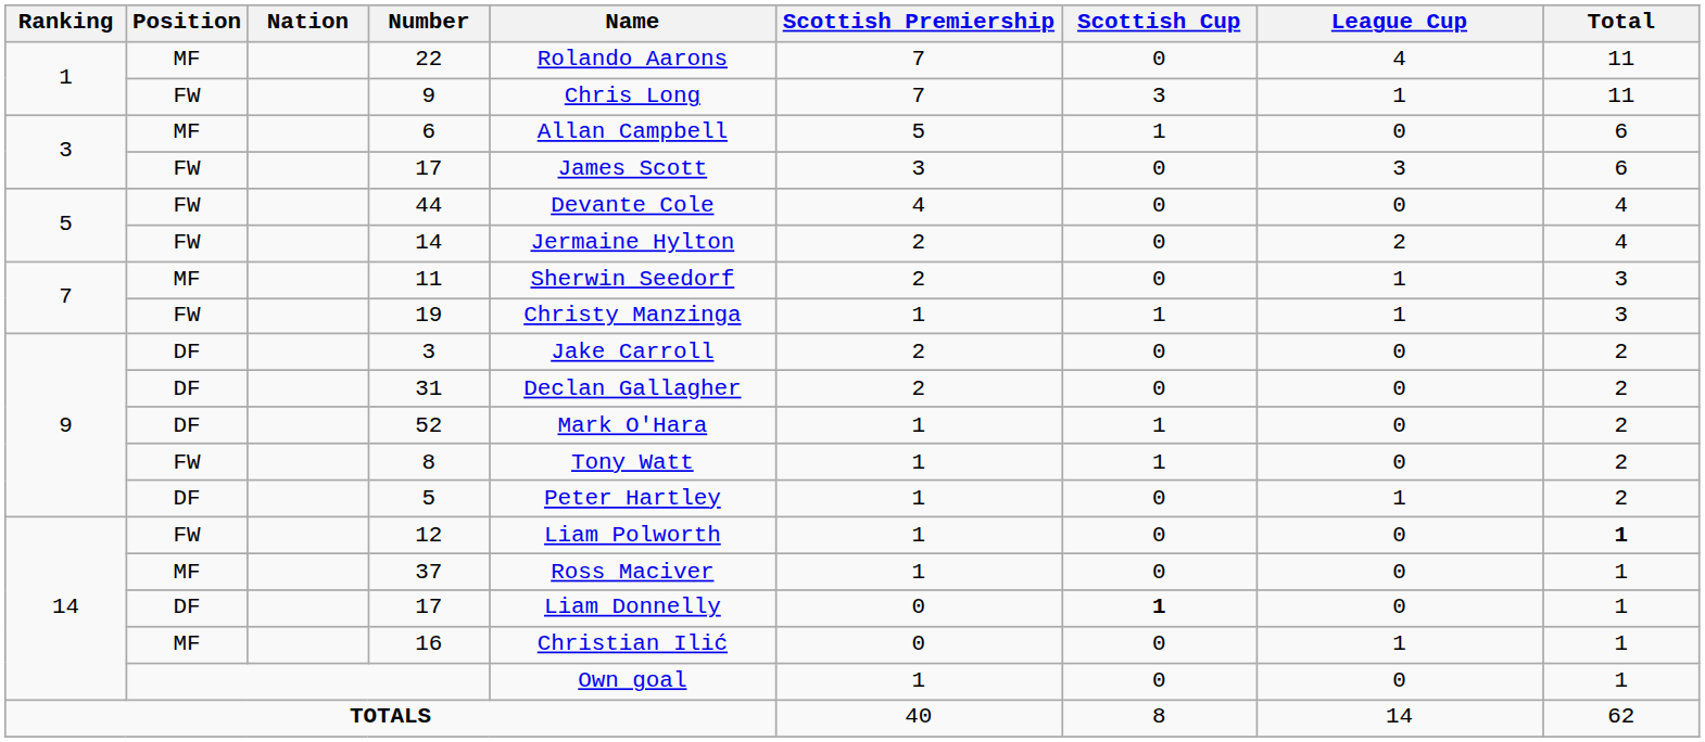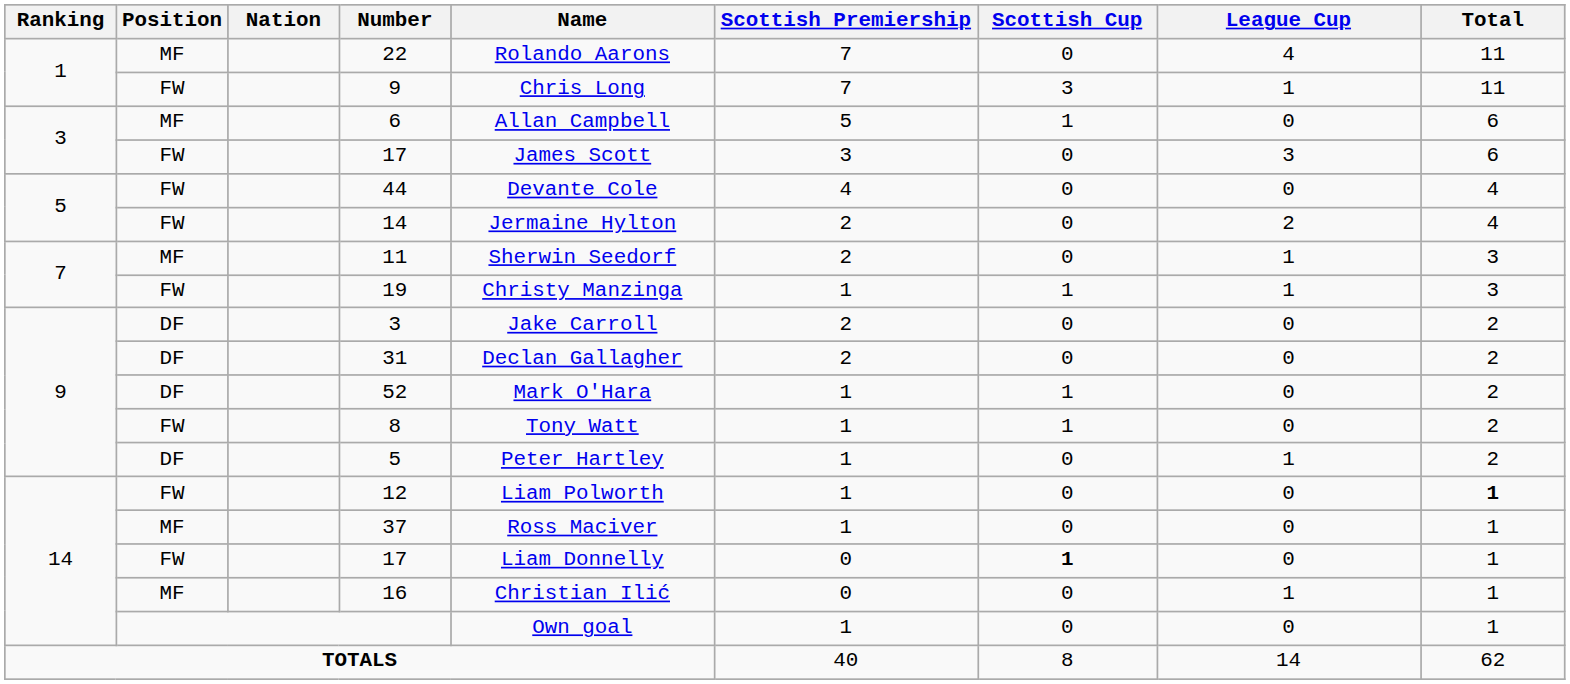14 / 17 | Position: DF -> FW
